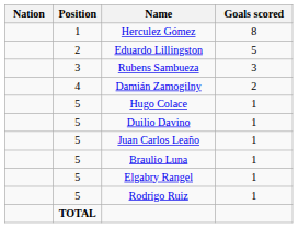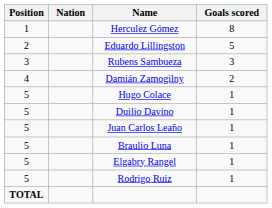columns swapped: Position <-> Nation
